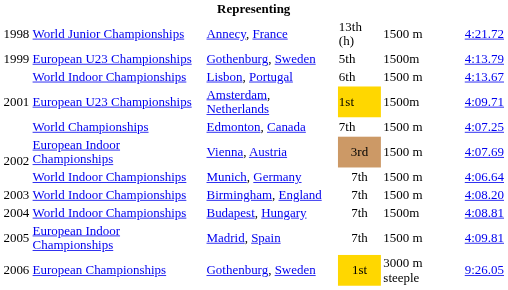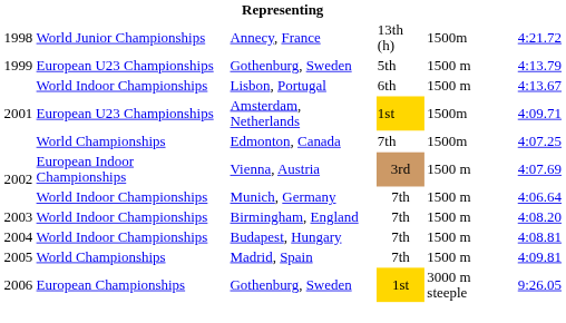Annecy, France | column 5: 1500 m -> 1500m
1999 / Gothenburg, Sweden | column 5: 1500m -> 1500 m
Edmonton, Canada | column 5: 1500 m -> 1500m
Budapest, Hungary | column 5: 1500m -> 1500 m
Madrid, Spain | column 2: European Indoor Championships -> World Championships
